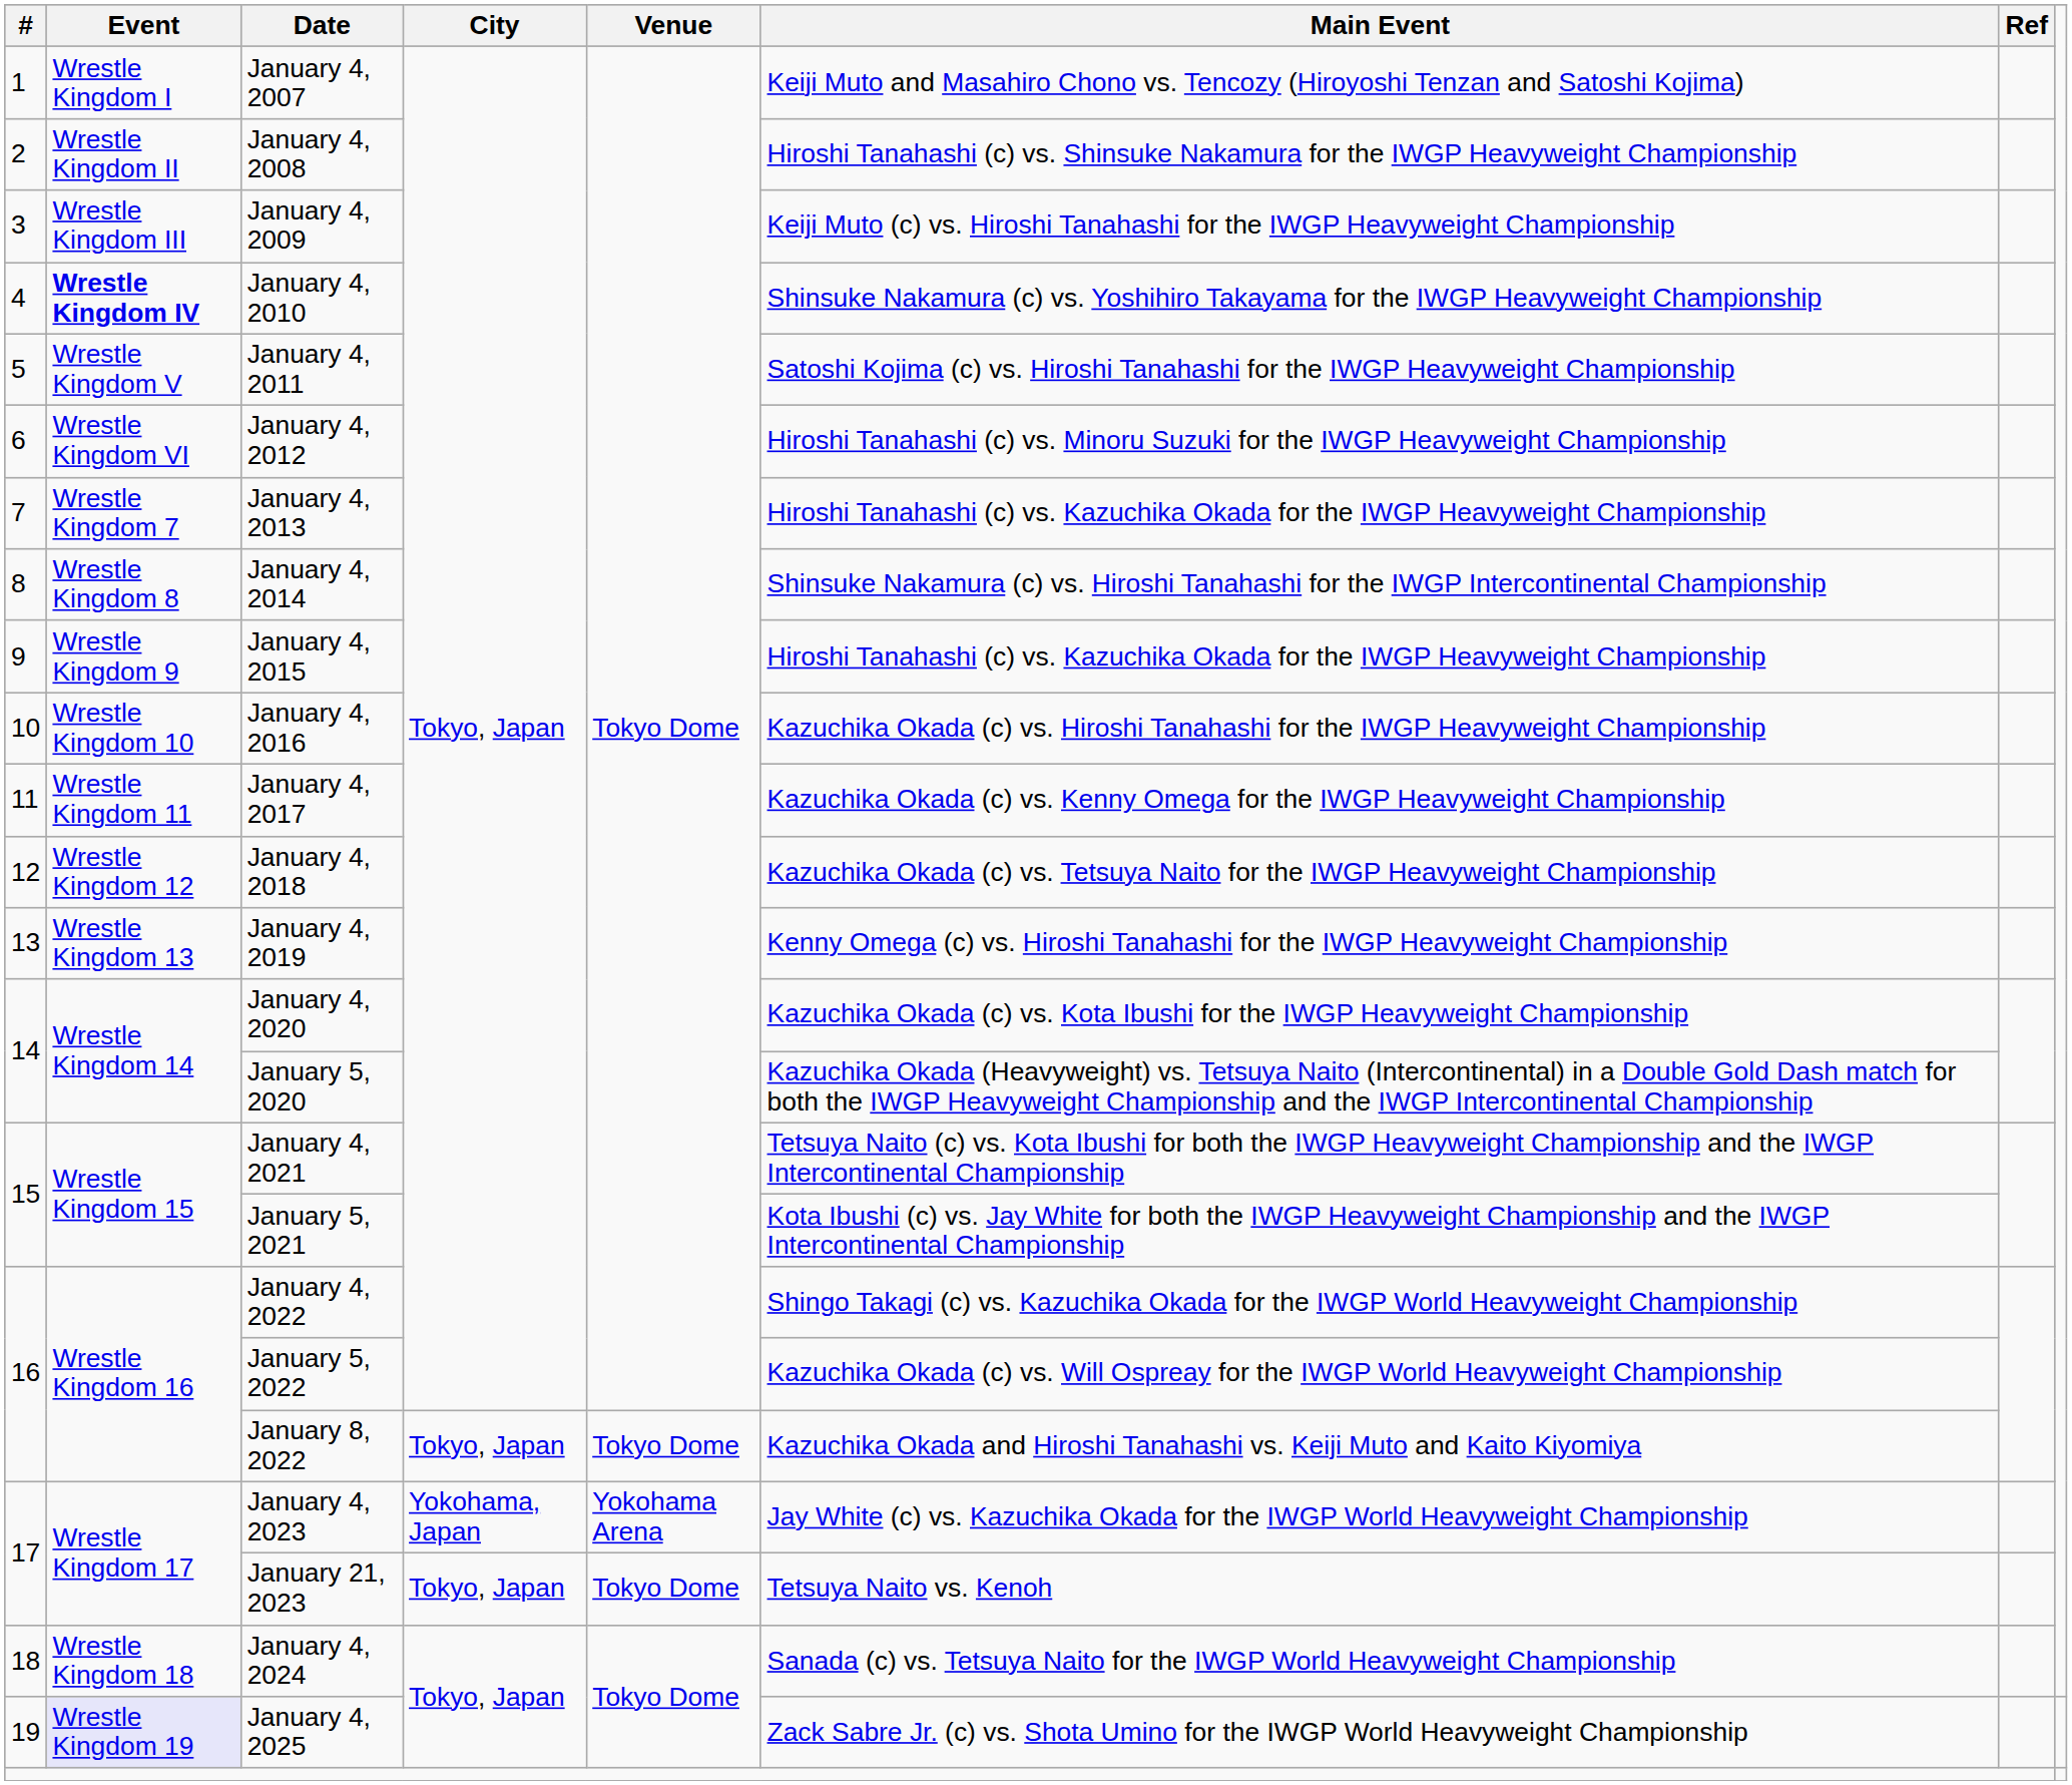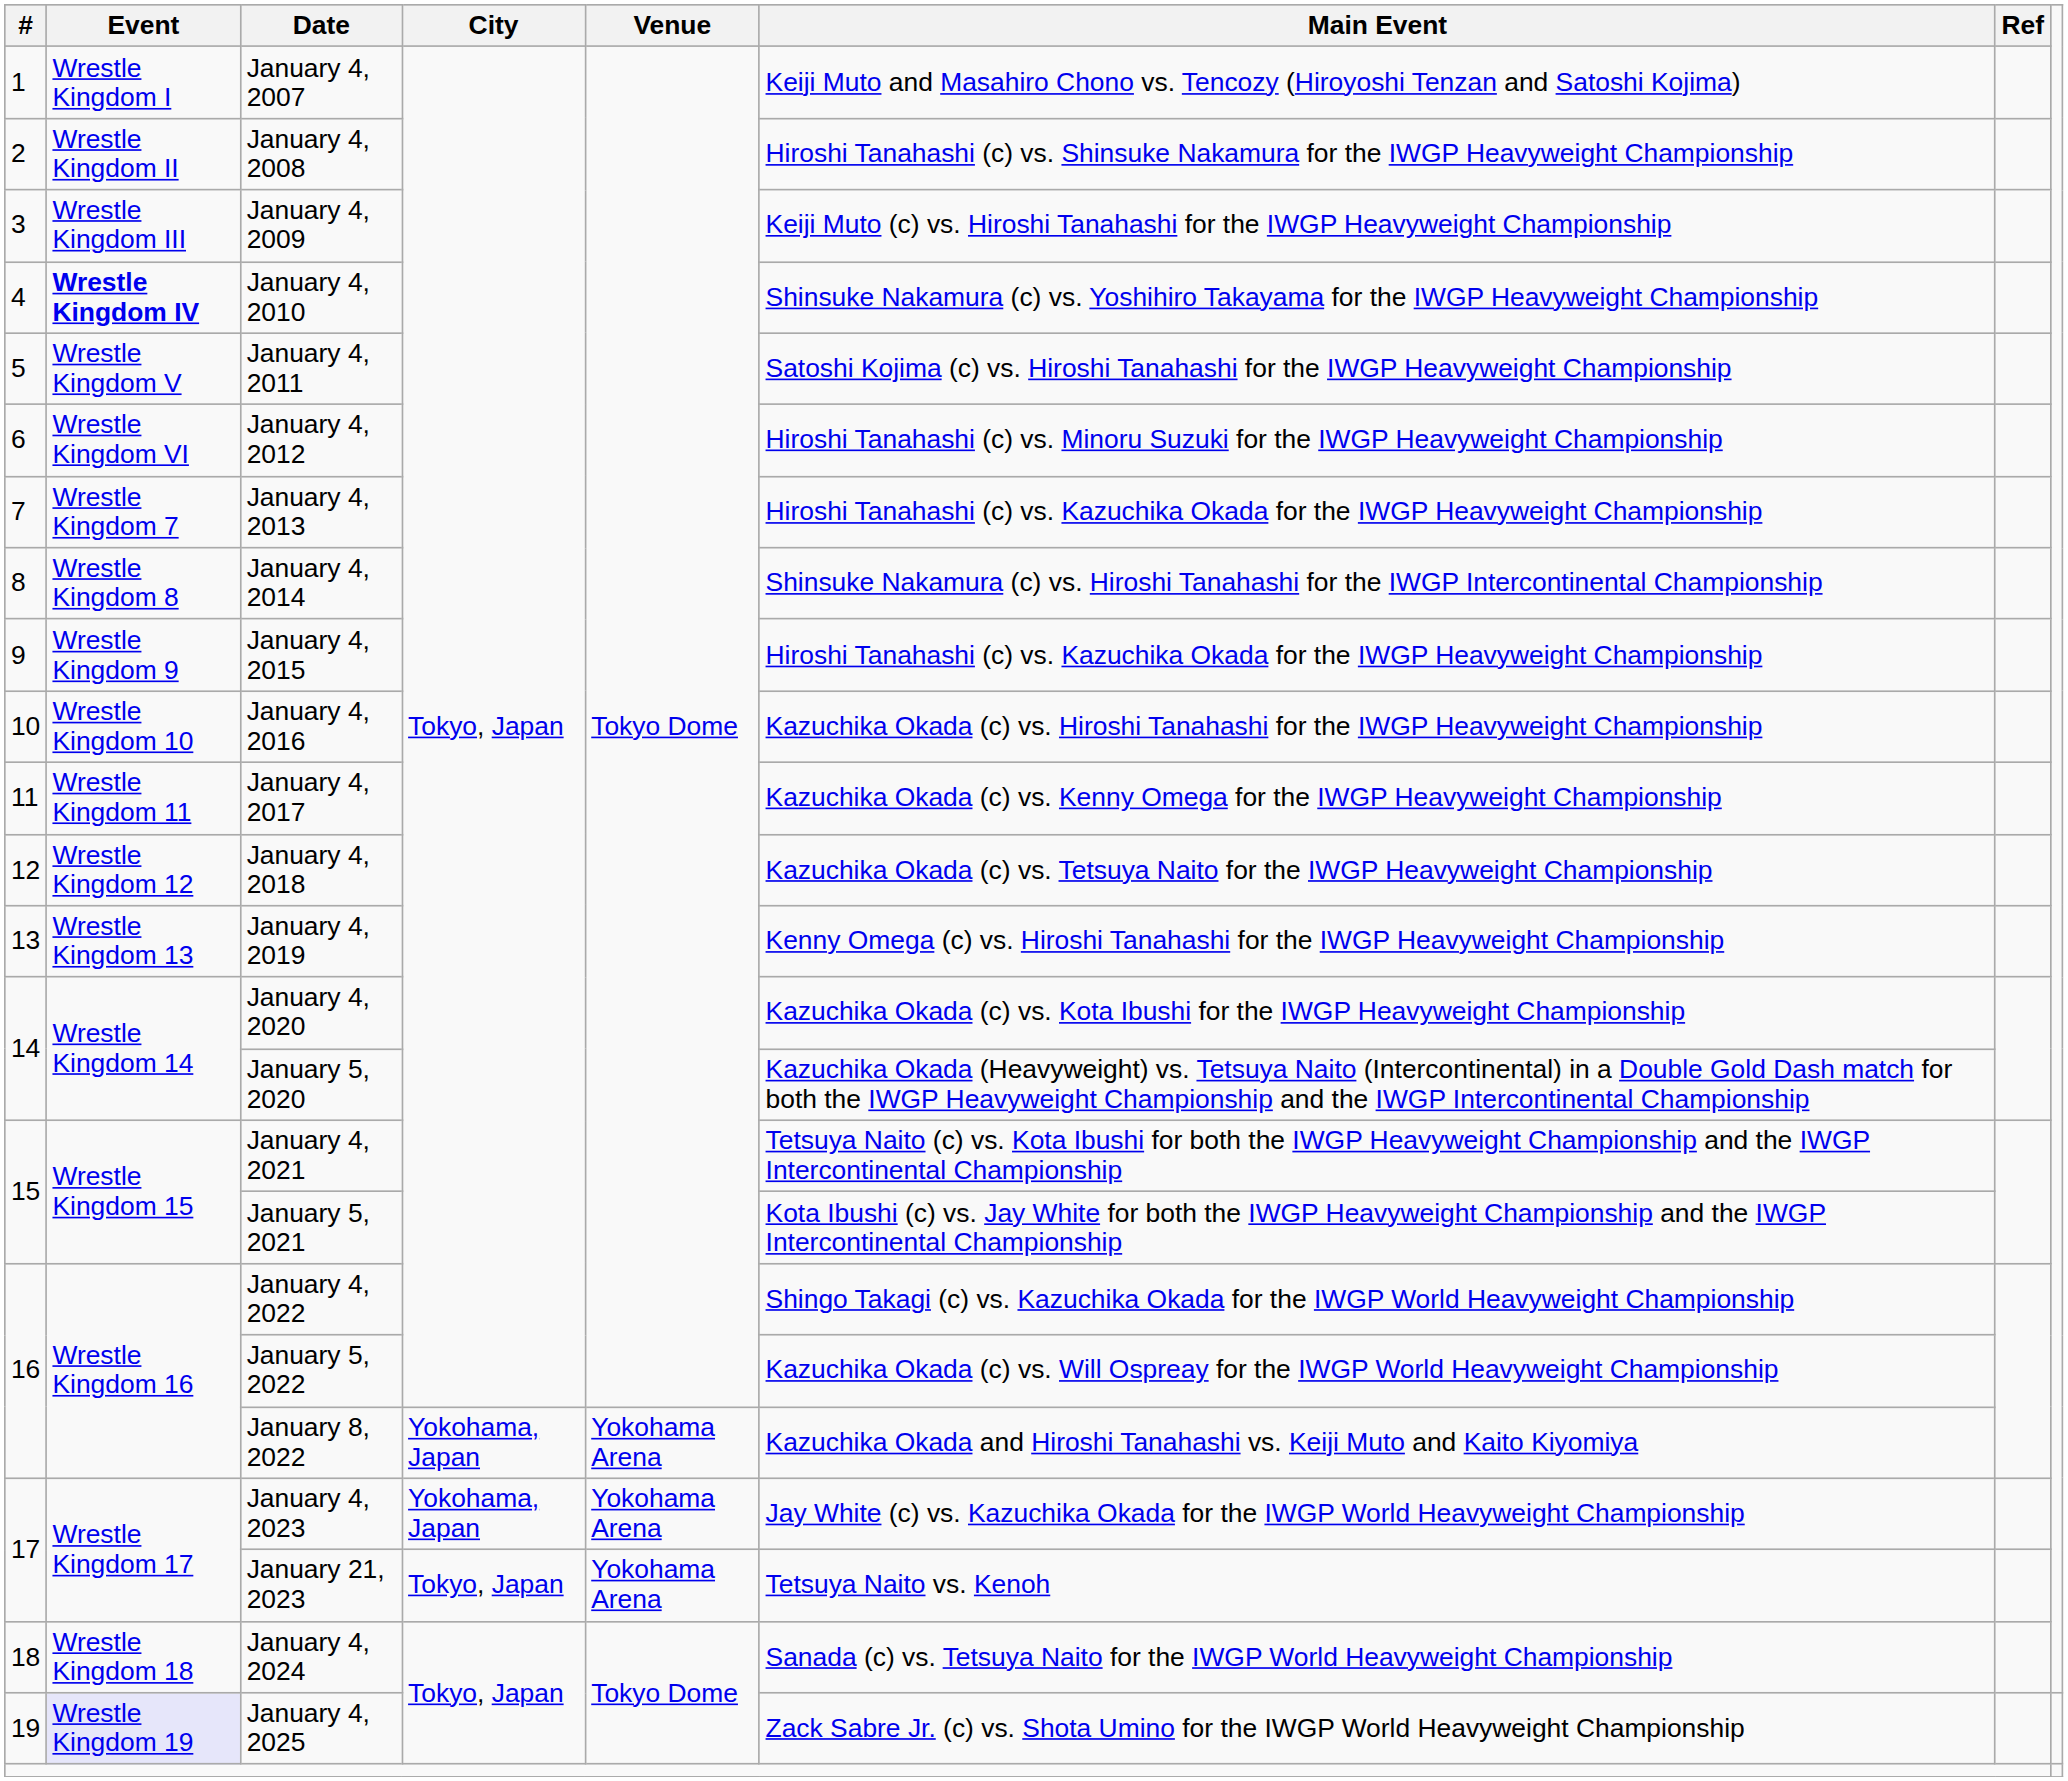January 8, 2022 | City: Tokyo, Japan -> Yokohama, Japan
January 8, 2022 | Venue: Tokyo Dome -> Yokohama Arena
January 21, 2023 | Venue: Tokyo Dome -> Yokohama Arena
